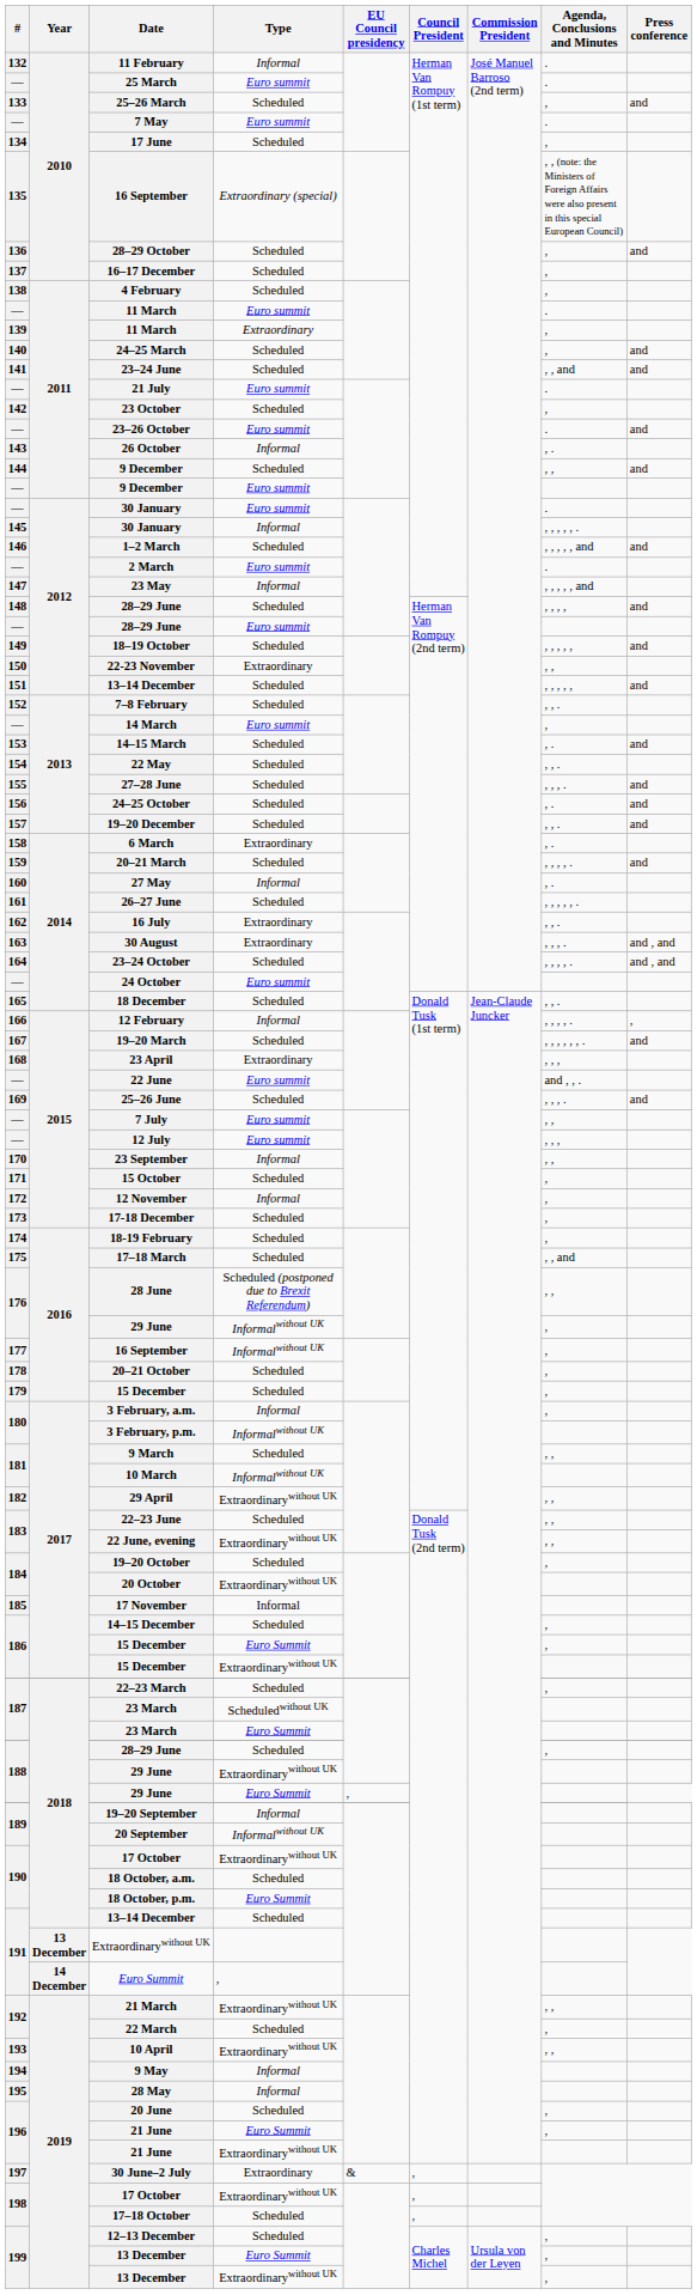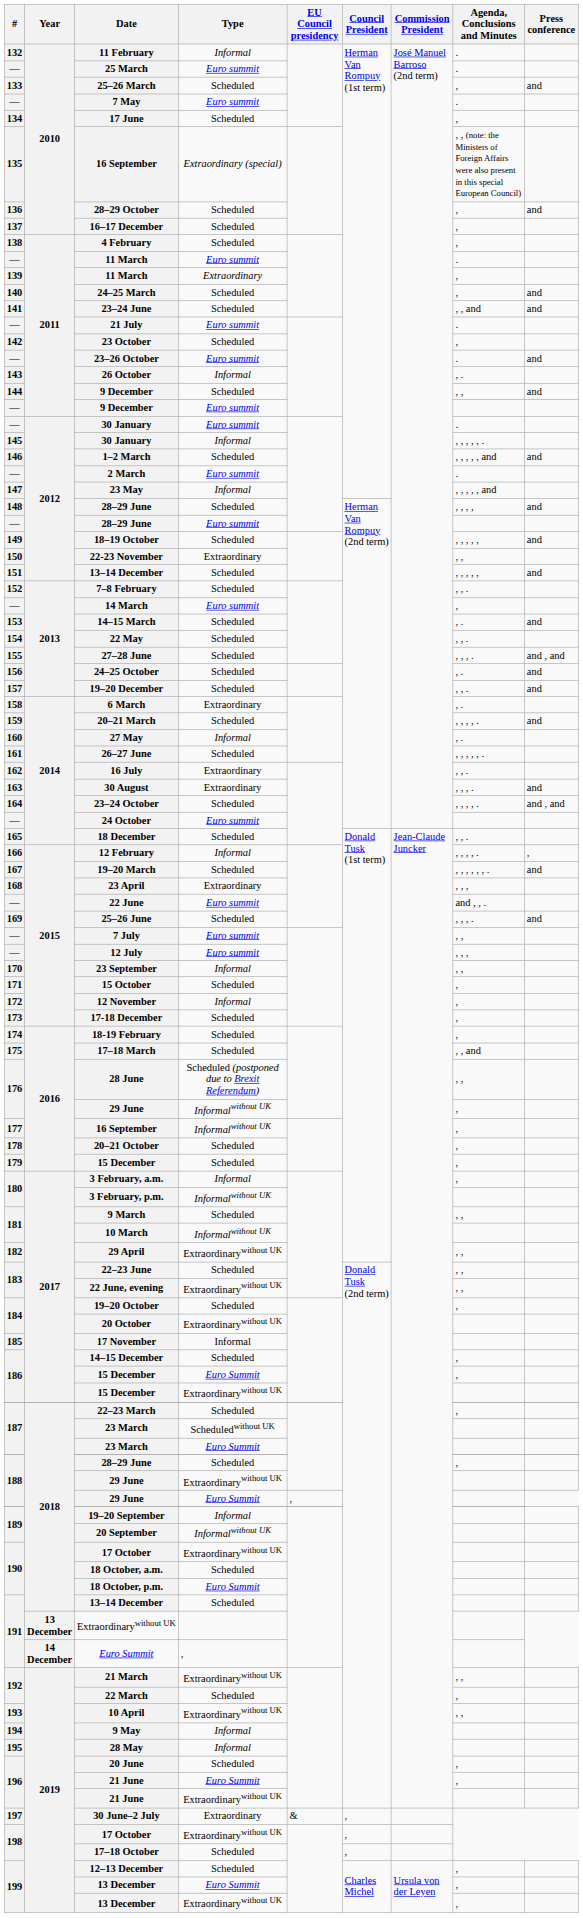27–28 June | Press conference: and -> and , and
30 August | Press conference: and , and -> and
